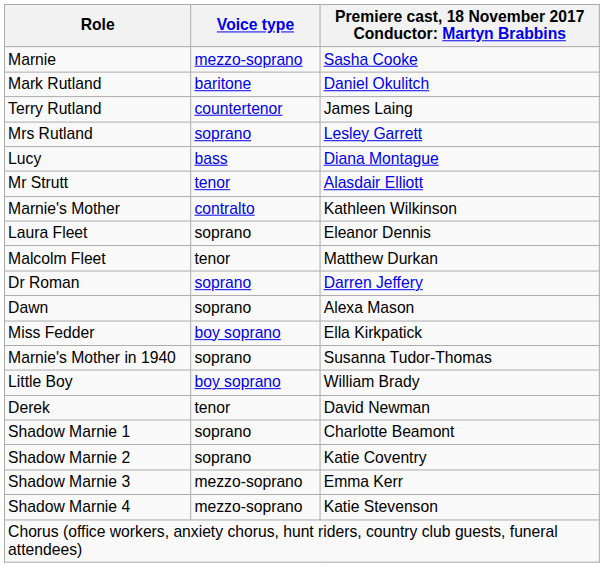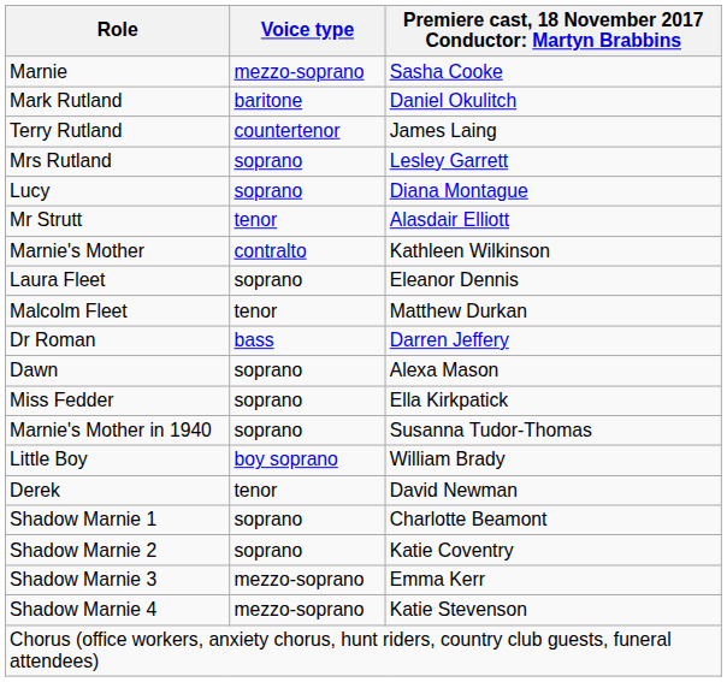Lucy | Voice type: bass -> soprano
Dr Roman | Voice type: soprano -> bass
Miss Fedder | Voice type: boy soprano -> soprano
